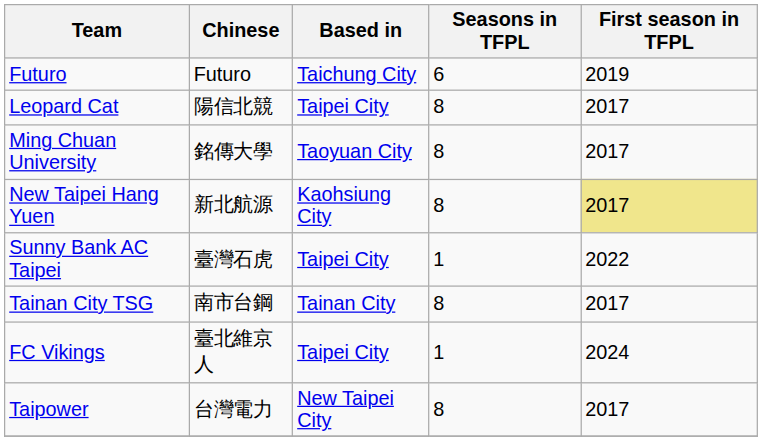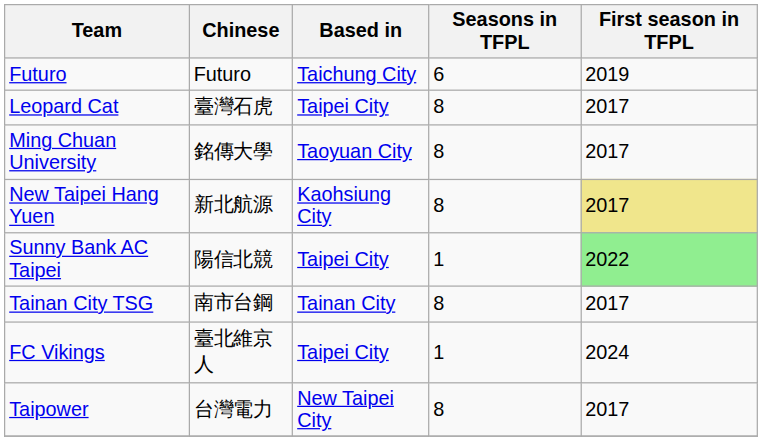Leopard Cat | Chinese: 陽信北競 -> 臺灣石虎
Sunny Bank AC Taipei | Chinese: 臺灣石虎 -> 陽信北競
Sunny Bank AC Taipei | First season in TFPL: no background -> lightgreen background
